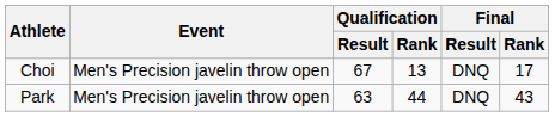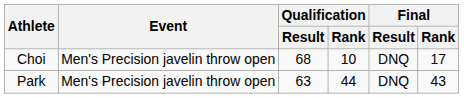Choi | Qualification / Result: 67 -> 68
Choi | Qualification / Rank: 13 -> 10
